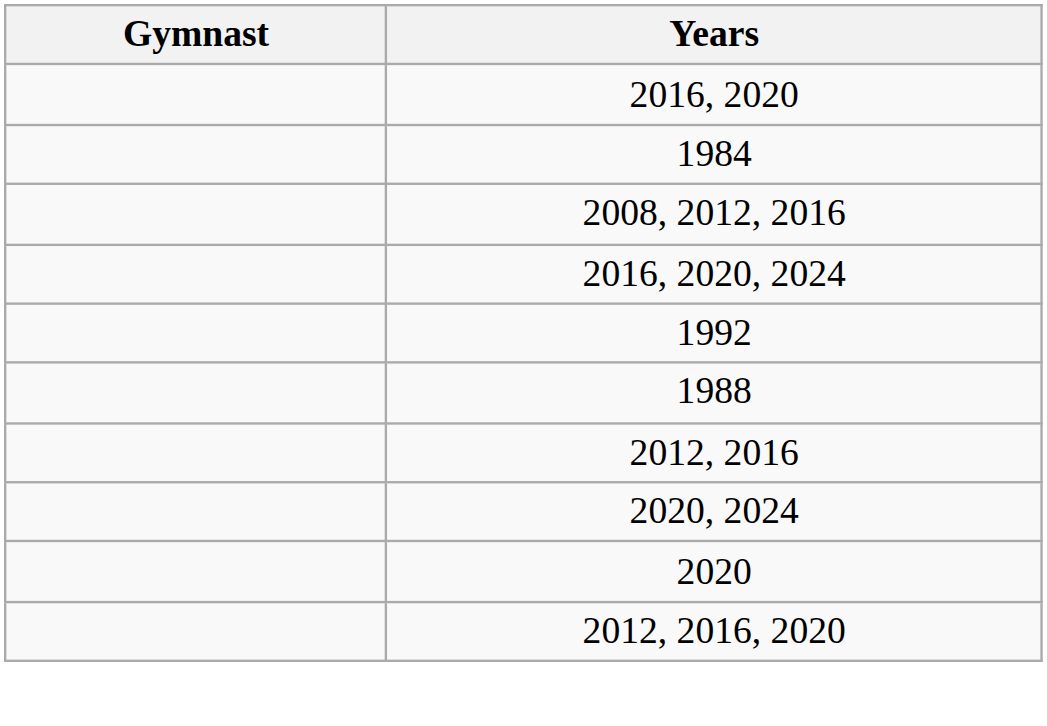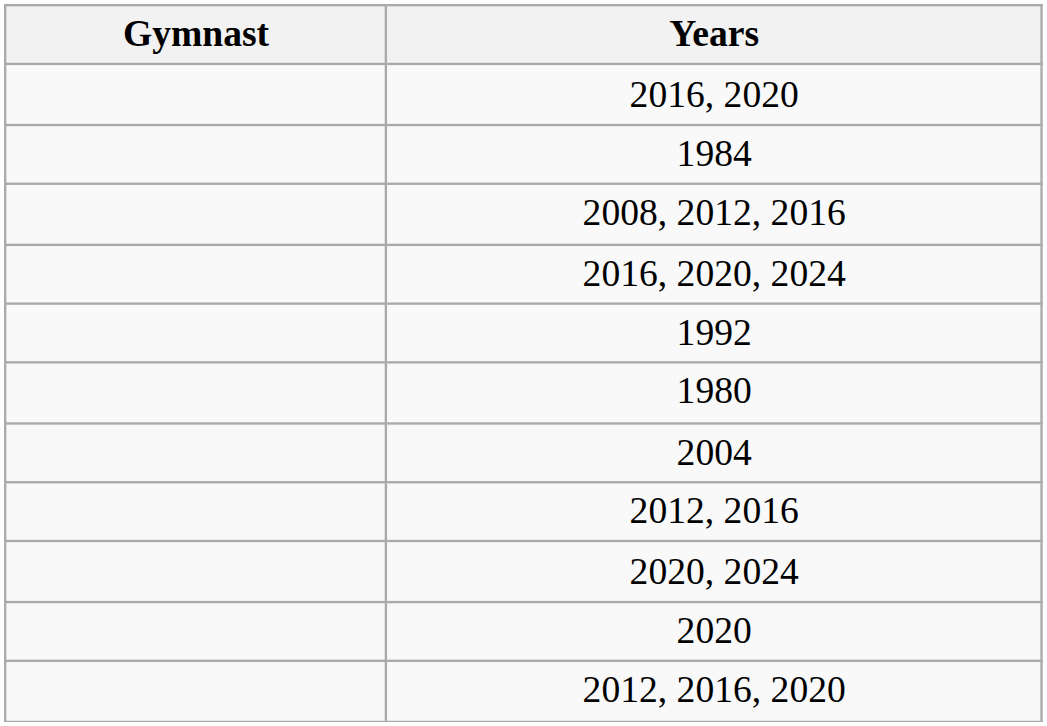- row: 1988
+ row: 1980
+ row: 2004
